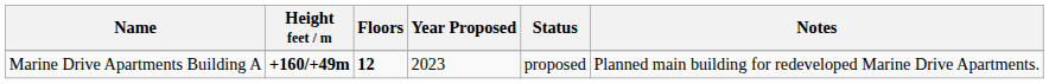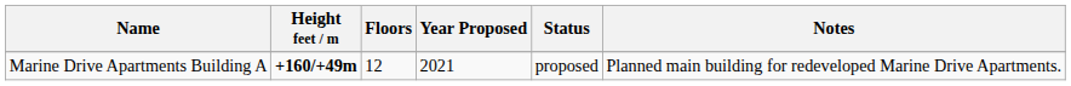Marine Drive Apartments Building A | Floors: bold -> normal
Marine Drive Apartments Building A | Year Proposed: 2023 -> 2021
